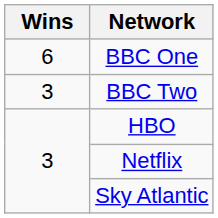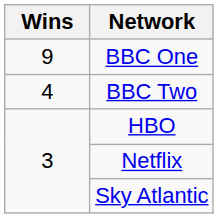BBC One | Wins: 6 -> 9
BBC Two | Wins: 3 -> 4
